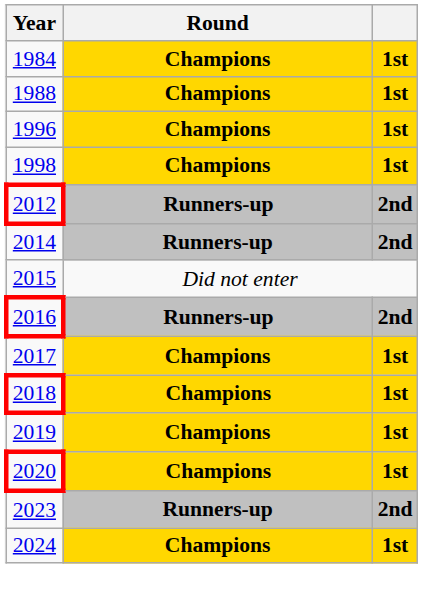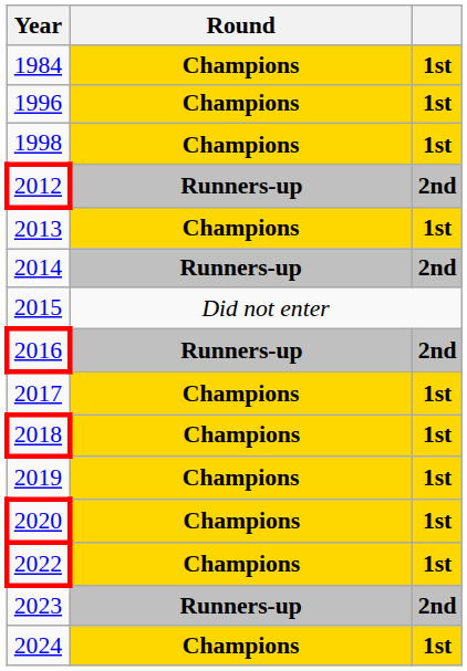- row: 1988 | Champions | 1st
+ row: 2013 | Champions | 1st
+ row: 2022 | Champions | 1st
